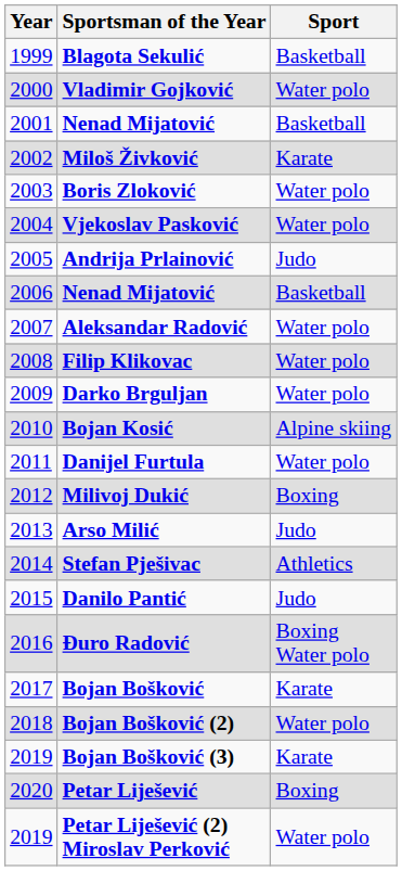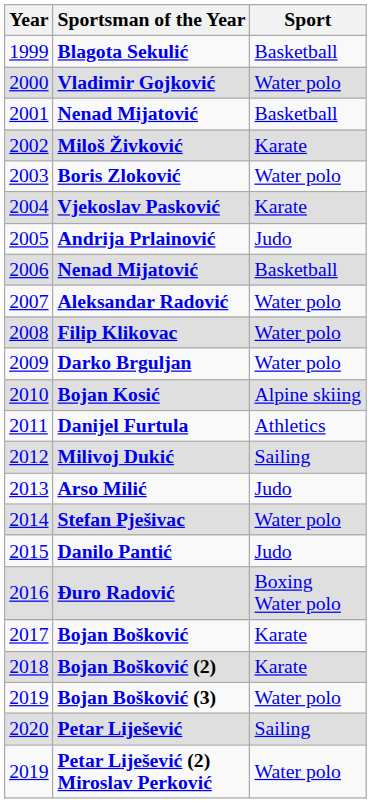Vjekoslav Pasković | Sport: Water polo -> Karate
Danijel Furtula | Sport: Water polo -> Athletics
Milivoj Dukić | Sport: Boxing -> Sailing
Stefan Pješivac | Sport: Athletics -> Water polo
Bojan Bošković (2) | Sport: Water polo -> Karate
Bojan Bošković (3) | Sport: Karate -> Water polo
Petar Liješević | Sport: Boxing -> Sailing
